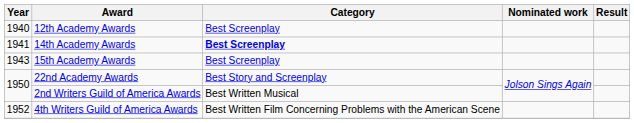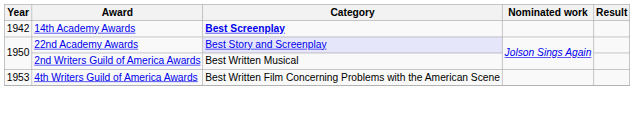- row: 1940 | 12th Academy Awards | Best Screenplay
14th Academy Awards | Year: 1941 -> 1942
- row: 1943 | 15th Academy Awards | Best Screenplay
22nd Academy Awards | Category: no background -> lavender background
4th Writers Guild of America Awards | Year: 1952 -> 1953
